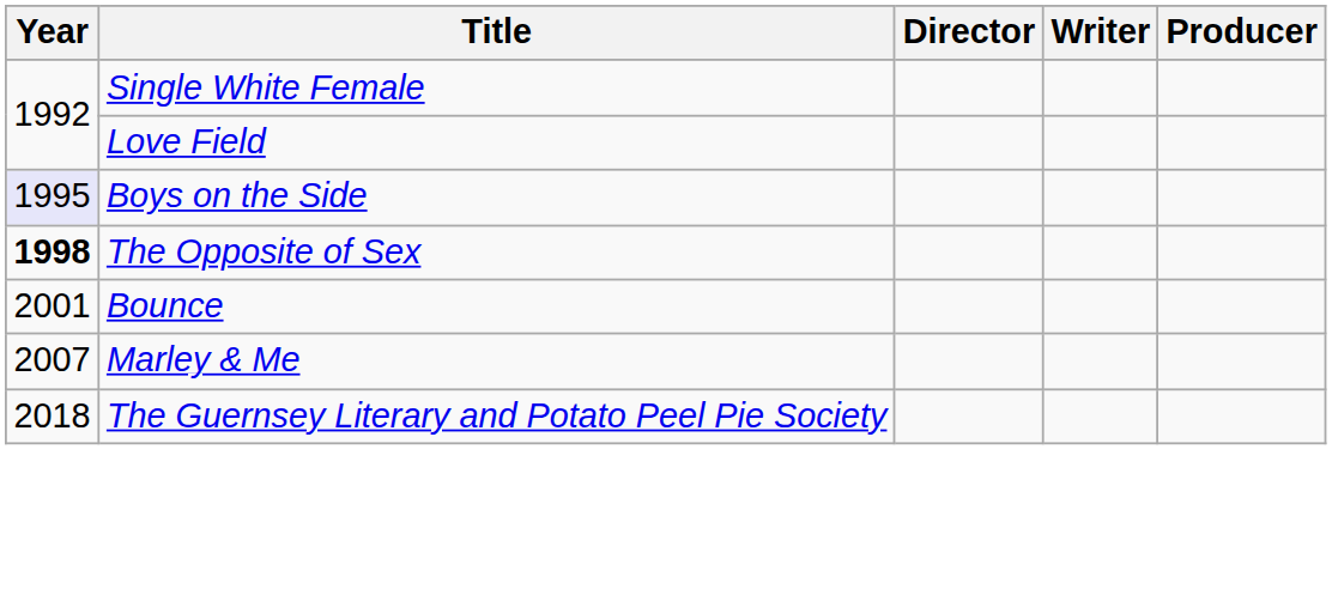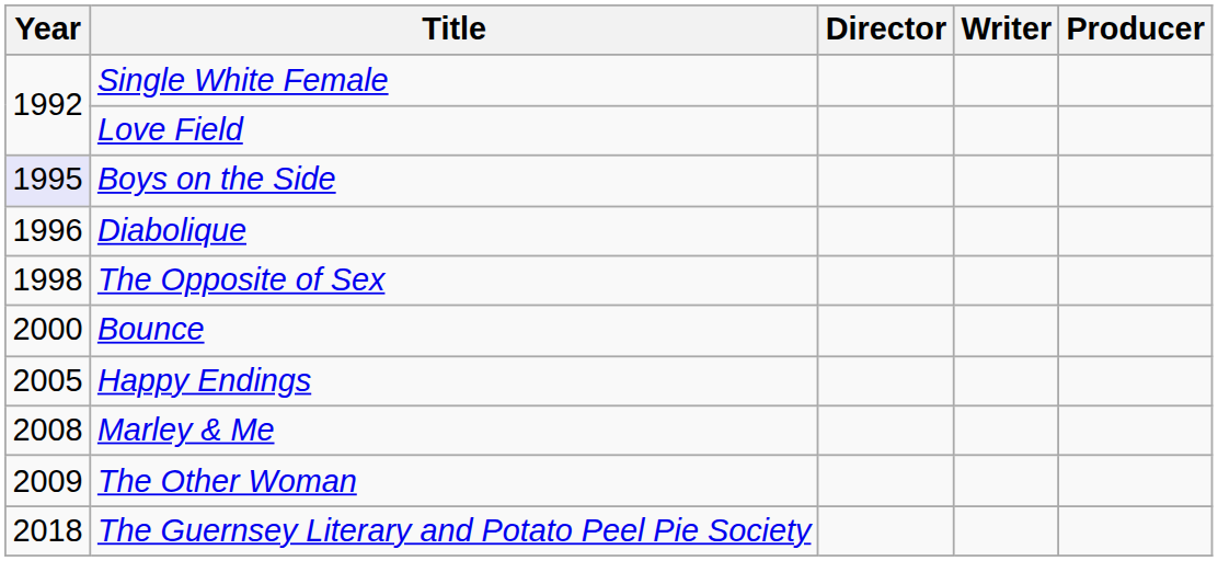+ row: 1996 | Diabolique
The Opposite of Sex | Year: bold -> normal
Bounce | Year: 2001 -> 2000
+ row: 2005 | Happy Endings
Marley & Me | Year: 2007 -> 2008
+ row: 2009 | The Other Woman
